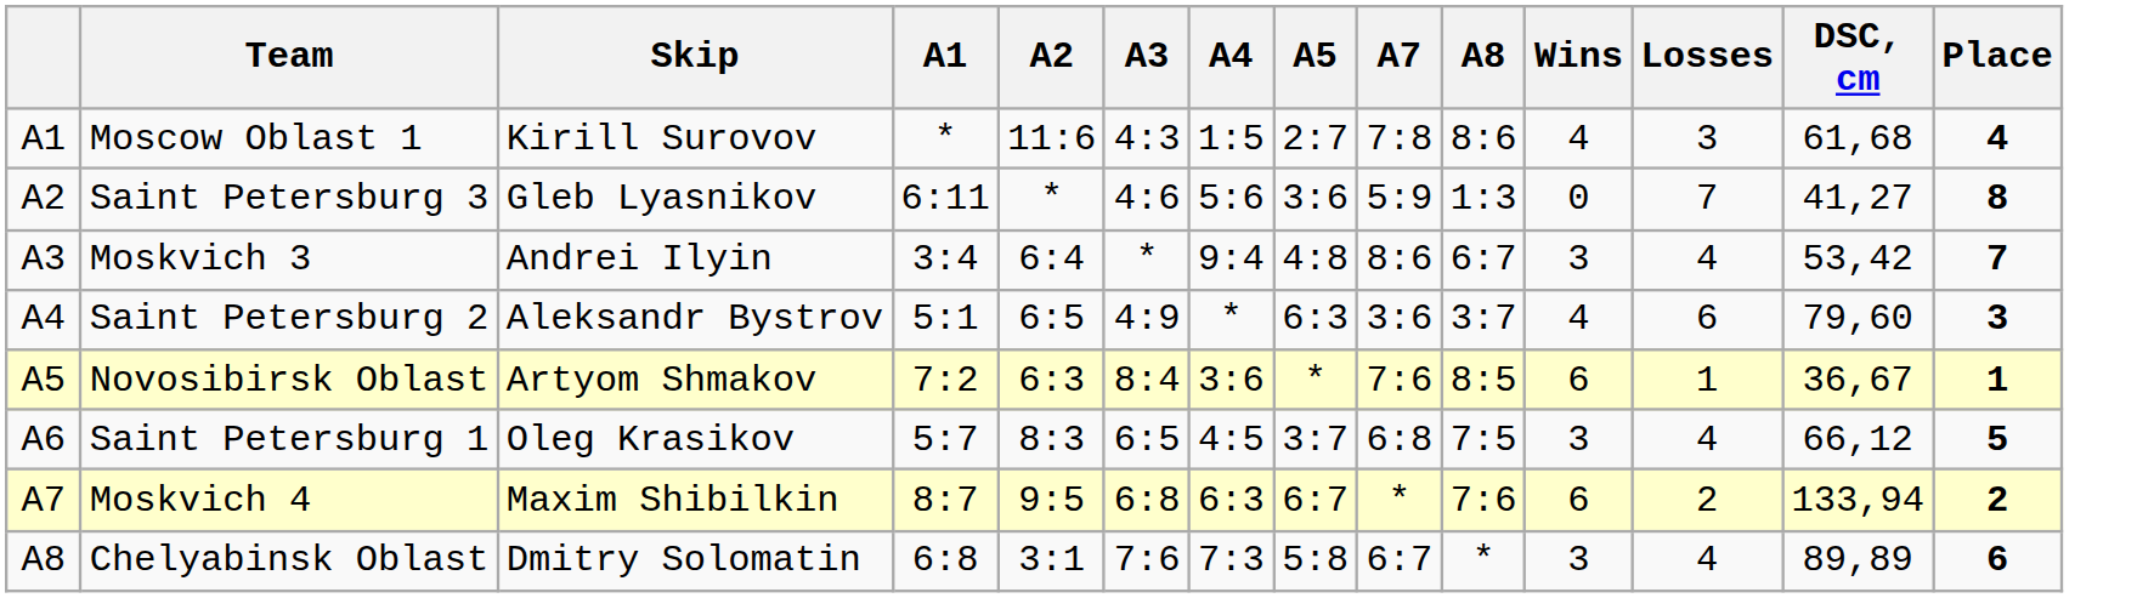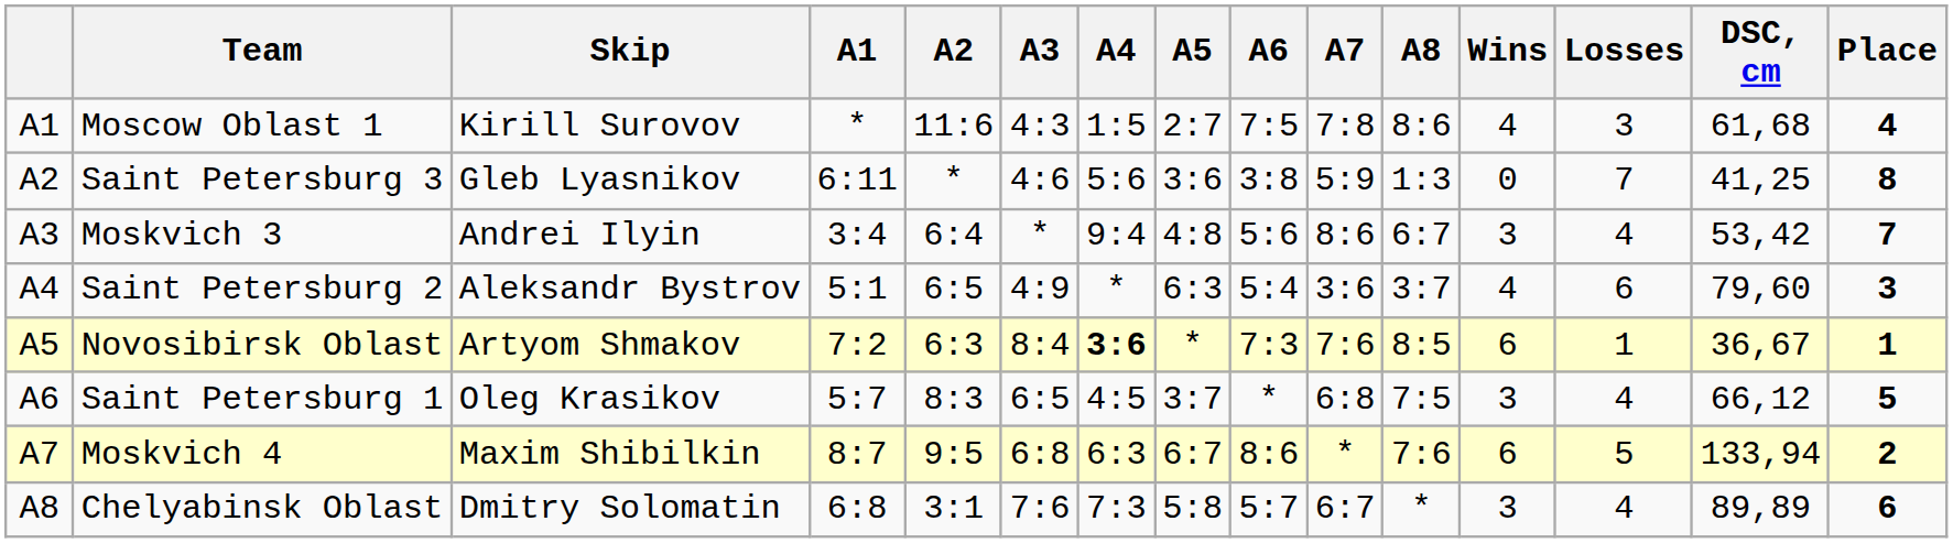+ column: А6 | 7:5 | 3:8 | 5:6 | 5:4 | 7:3 | * | 8:6 | 5:7
Saint Petersburg 3 | DSC, cm: 41,27 -> 41,25
Novosibirsk Oblast | А4: normal -> bold
Moskvich 4 | Losses: 2 -> 5
